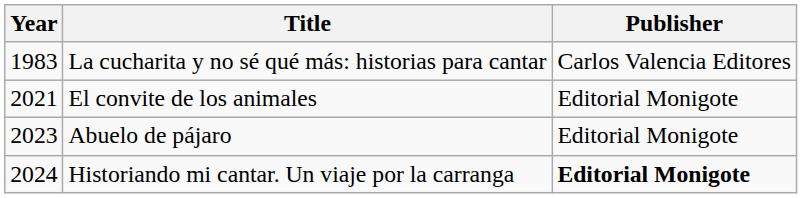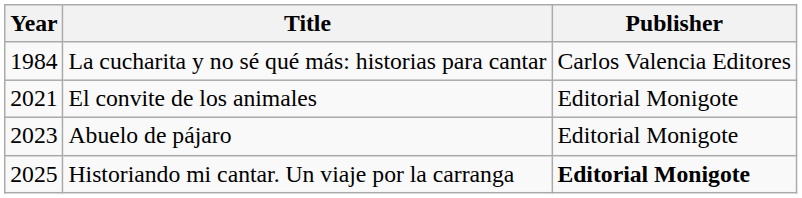La cucharita y no sé qué más: historias para cantar | Year: 1983 -> 1984
Historiando mi cantar. Un viaje por la carranga | Year: 2024 -> 2025
